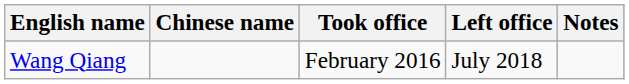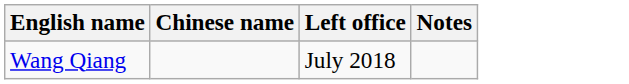- column: Took office | February 2016
